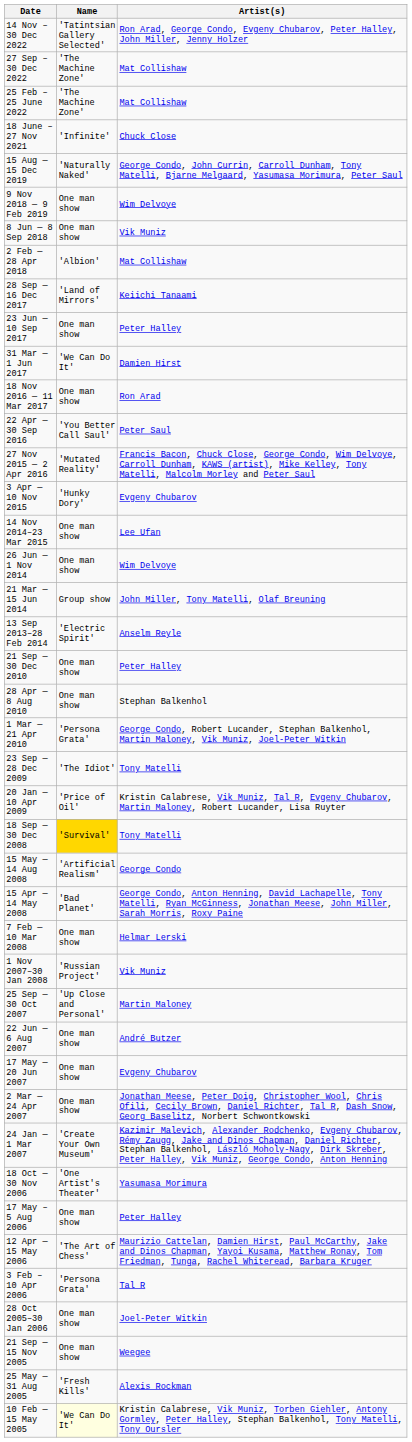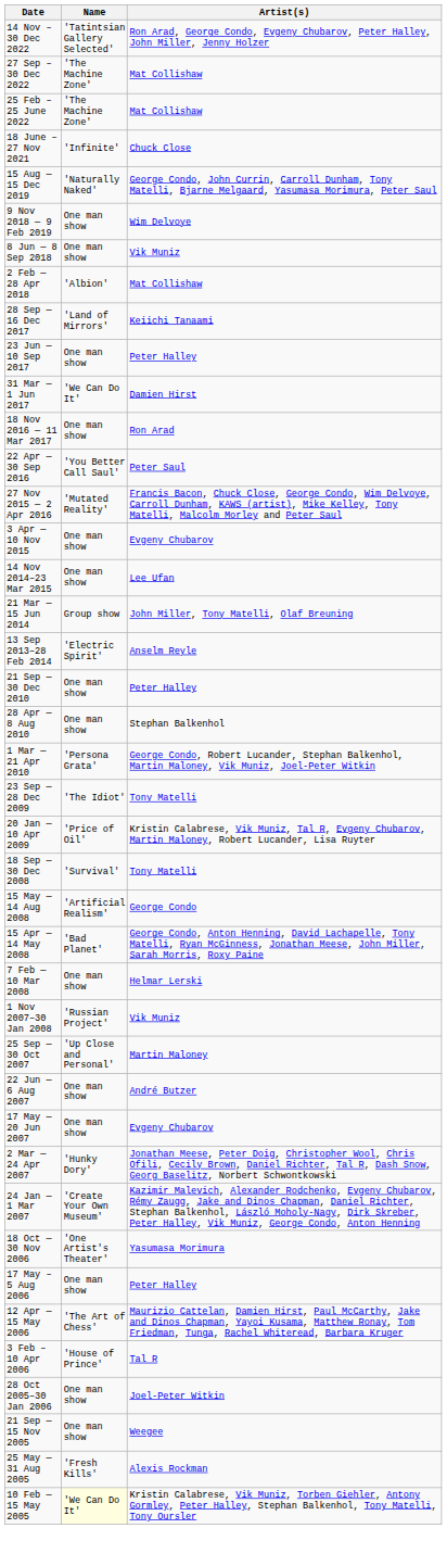3 Apr — 10 Nov 2015 | Name: 'Hunky Dory' -> One man show
- row: 26 Jun — 1 Nov 2014 | One man show | Wim Delvoye
18 Sep — 30 Dec 2008 | Name: gold background -> no background
2 Mar — 24 Apr 2007 | Name: One man show -> 'Hunky Dory'
3 Feb – 10 Apr 2006 | Name: 'Persona Grata' -> 'House of Prince'
